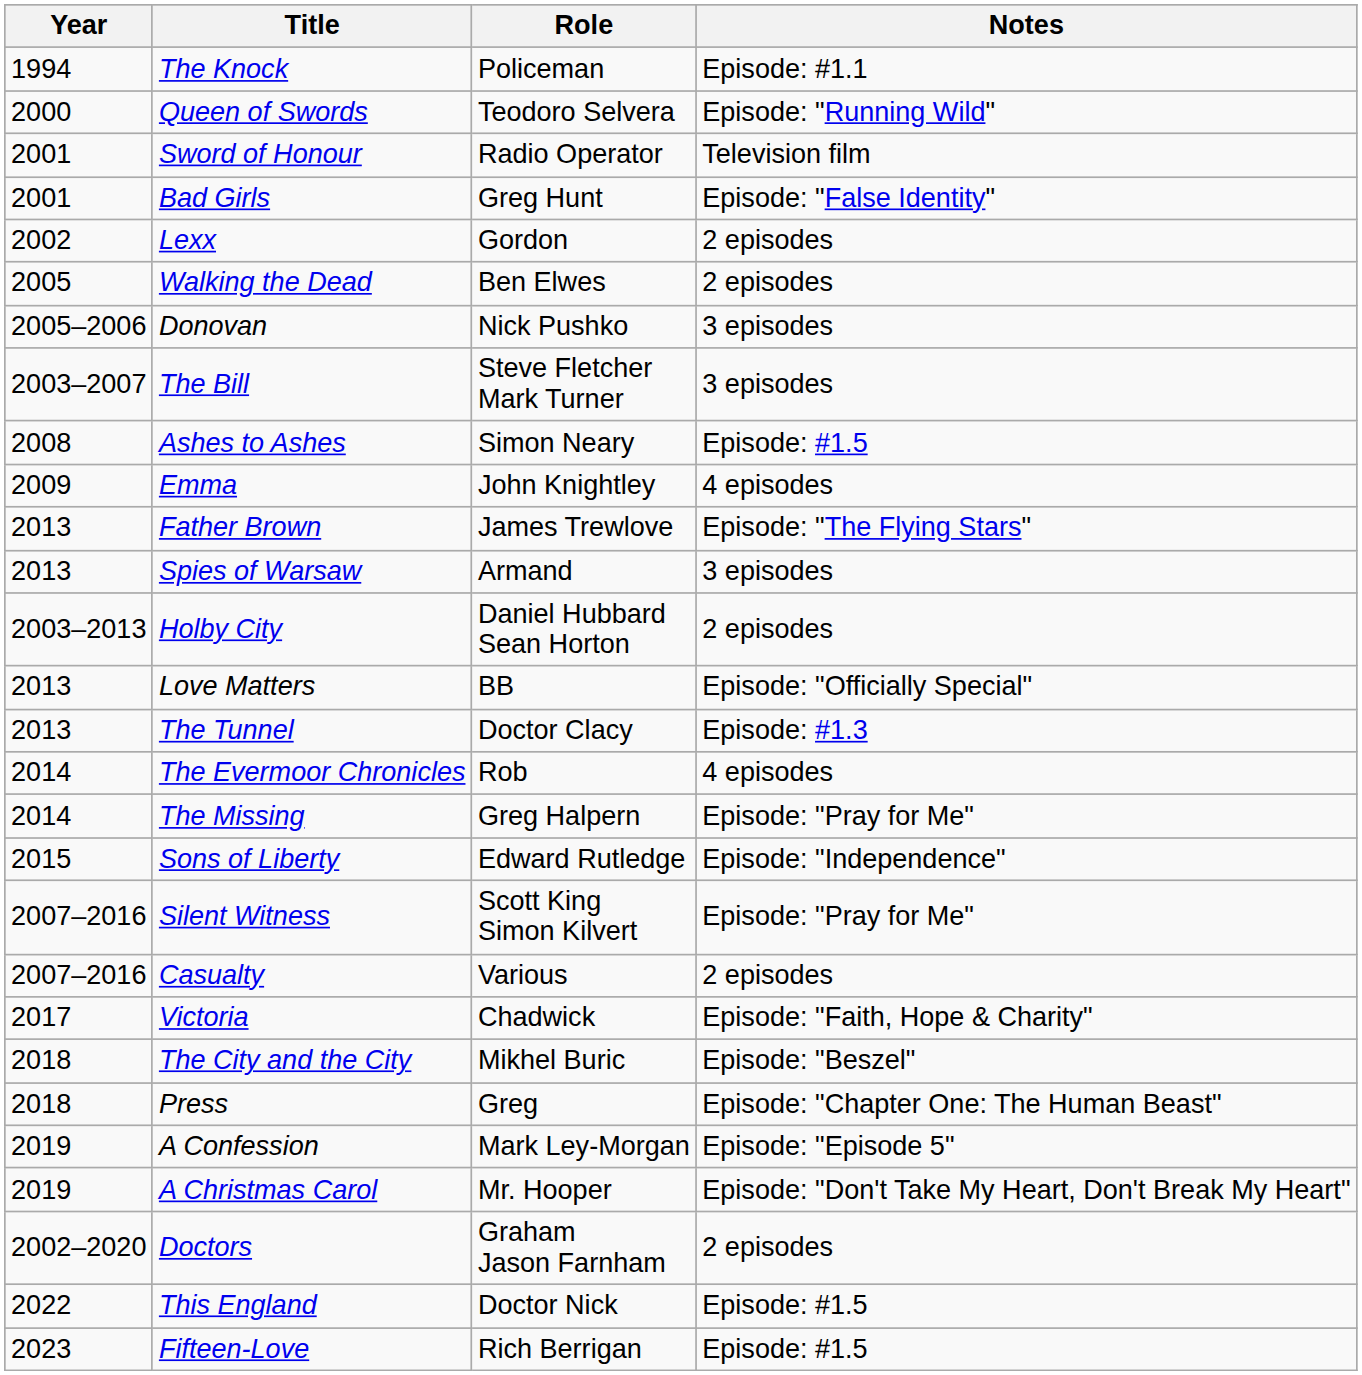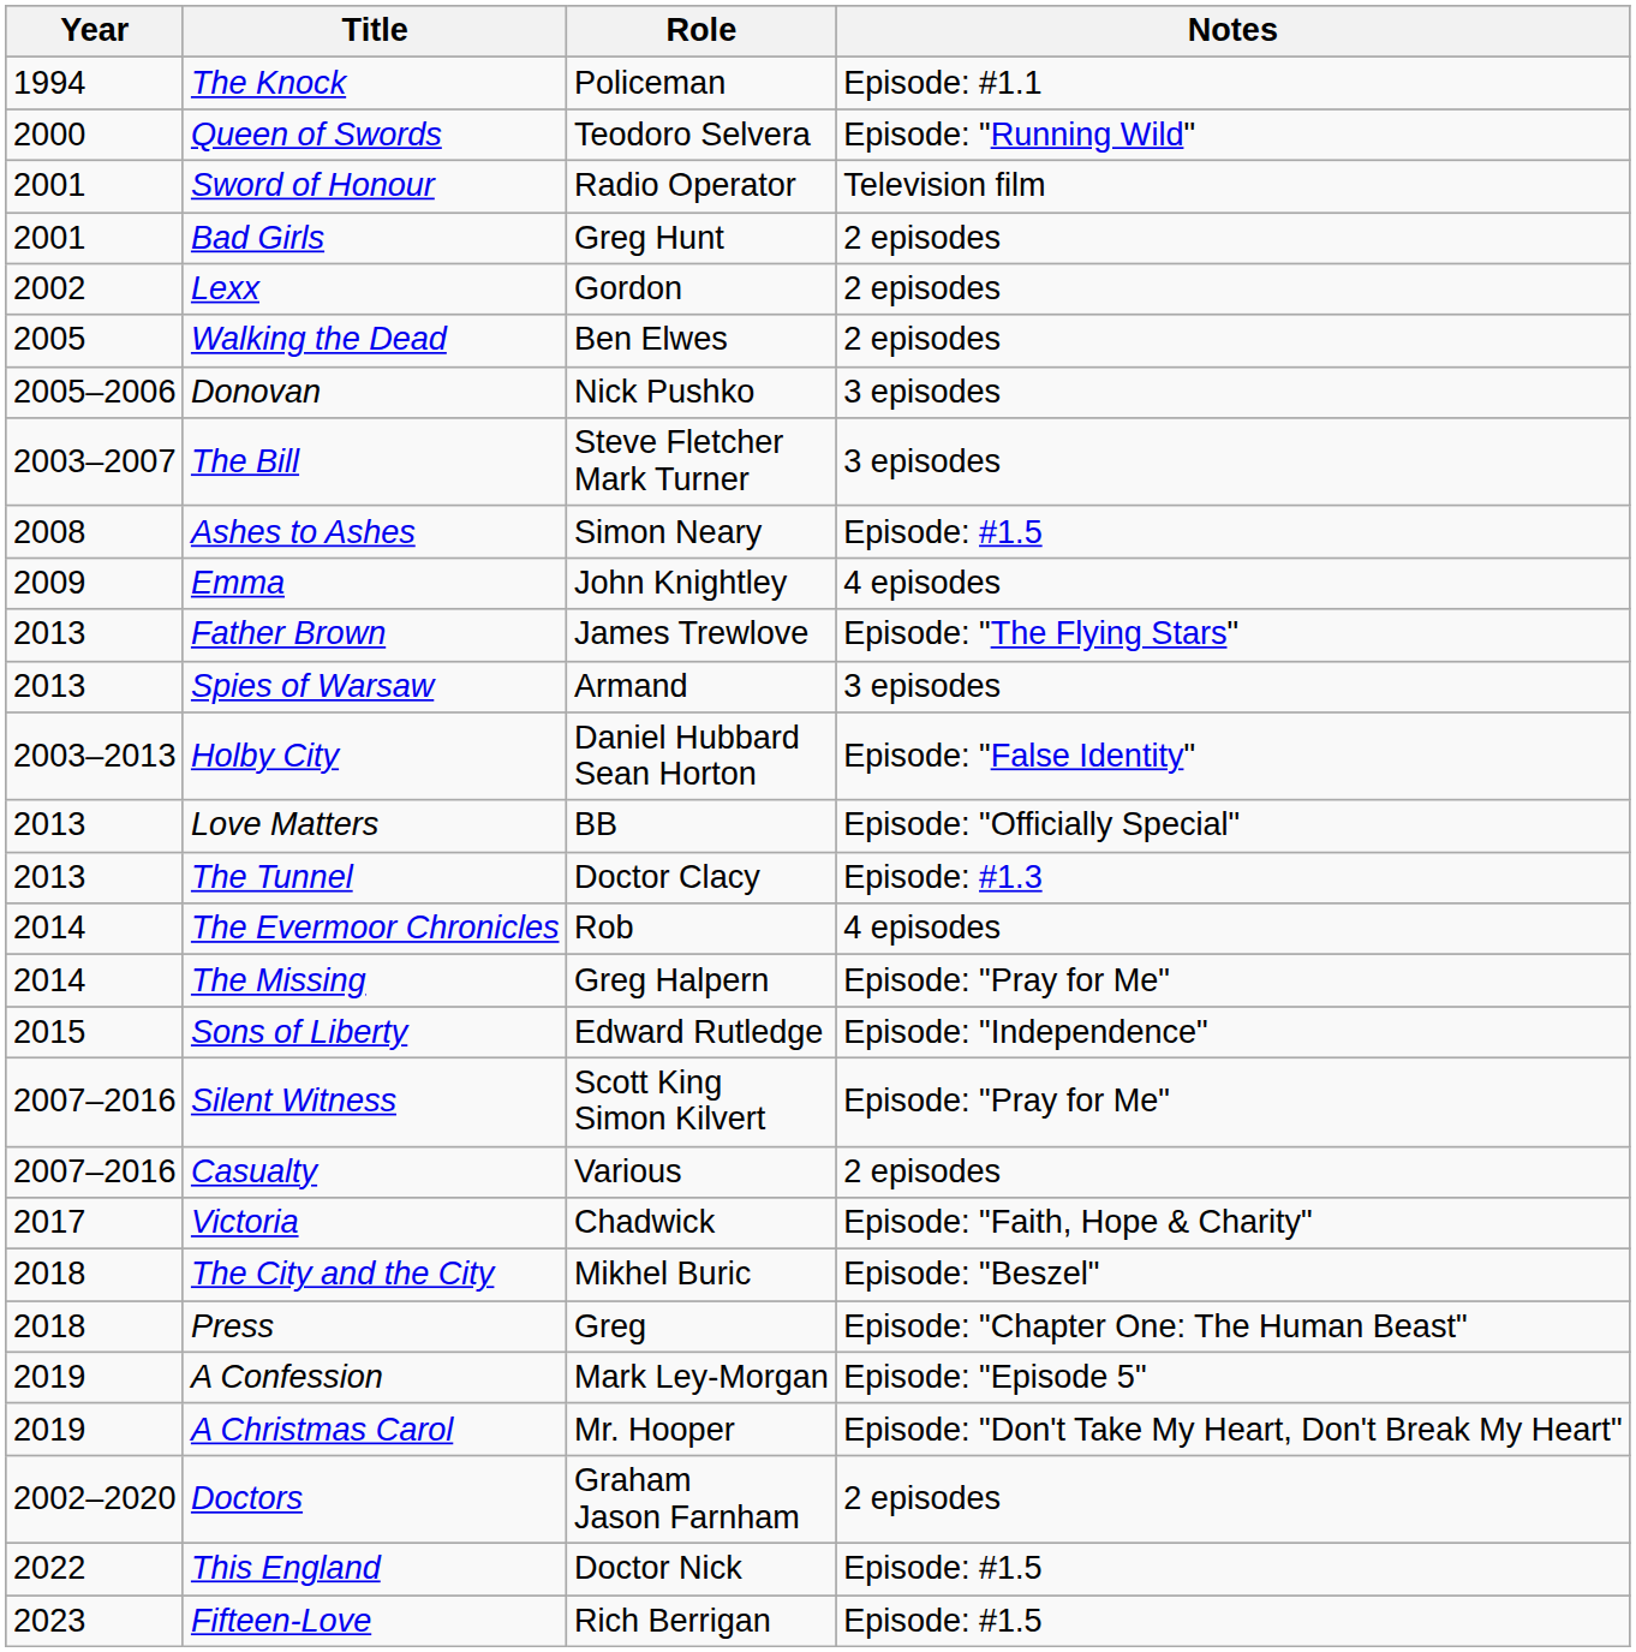Bad Girls | Notes: Episode: "False Identity" -> 2 episodes
Holby City | Notes: 2 episodes -> Episode: "False Identity"
